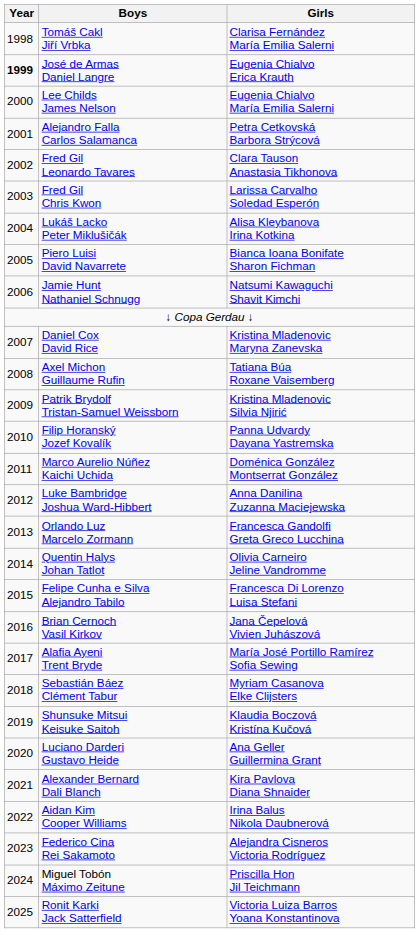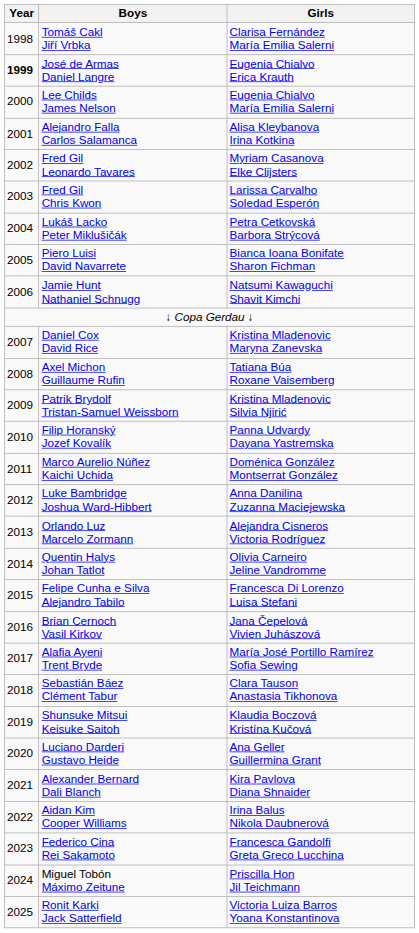Alejandro Falla Carlos Salamanca | Girls: Petra Cetkovská Barbora Strýcová -> Alisa Kleybanova Irina Kotkina
Fred Gil Leonardo Tavares | Girls: Clara Tauson Anastasia Tikhonova -> Myriam Casanova Elke Clijsters
Lukáš Lacko Peter Miklušičák | Girls: Alisa Kleybanova Irina Kotkina -> Petra Cetkovská Barbora Strýcová
Orlando Luz Marcelo Zormann | Girls: Francesca Gandolfi Greta Greco Lucchina -> Alejandra Cisneros Victoria Rodríguez
Sebastián Báez Clément Tabur | Girls: Myriam Casanova Elke Clijsters -> Clara Tauson Anastasia Tikhonova
Federico Cina Rei Sakamoto | Girls: Alejandra Cisneros Victoria Rodríguez -> Francesca Gandolfi Greta Greco Lucchina
